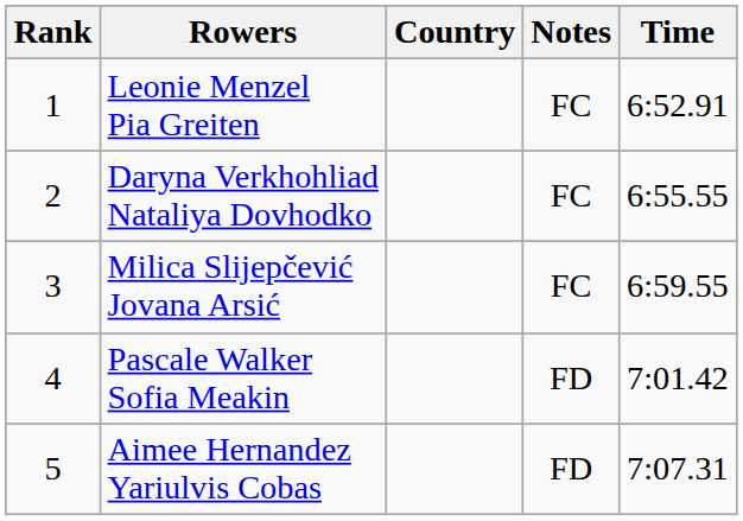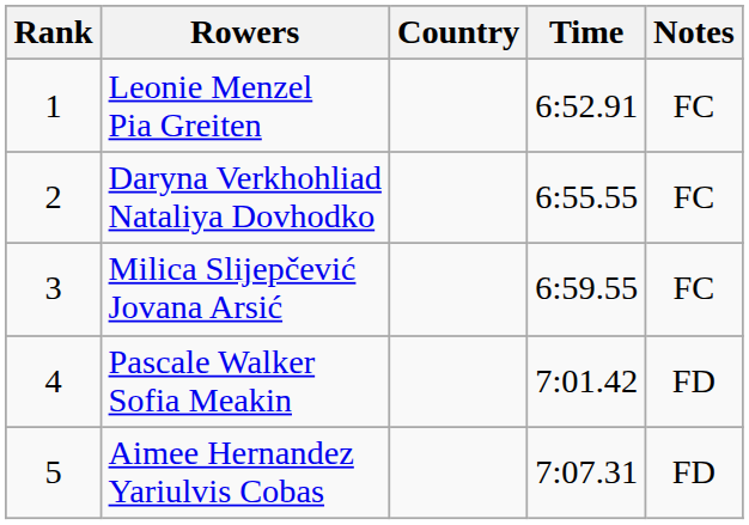columns swapped: Time <-> Notes
